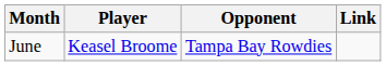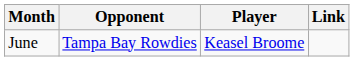columns swapped: Player <-> Opponent
